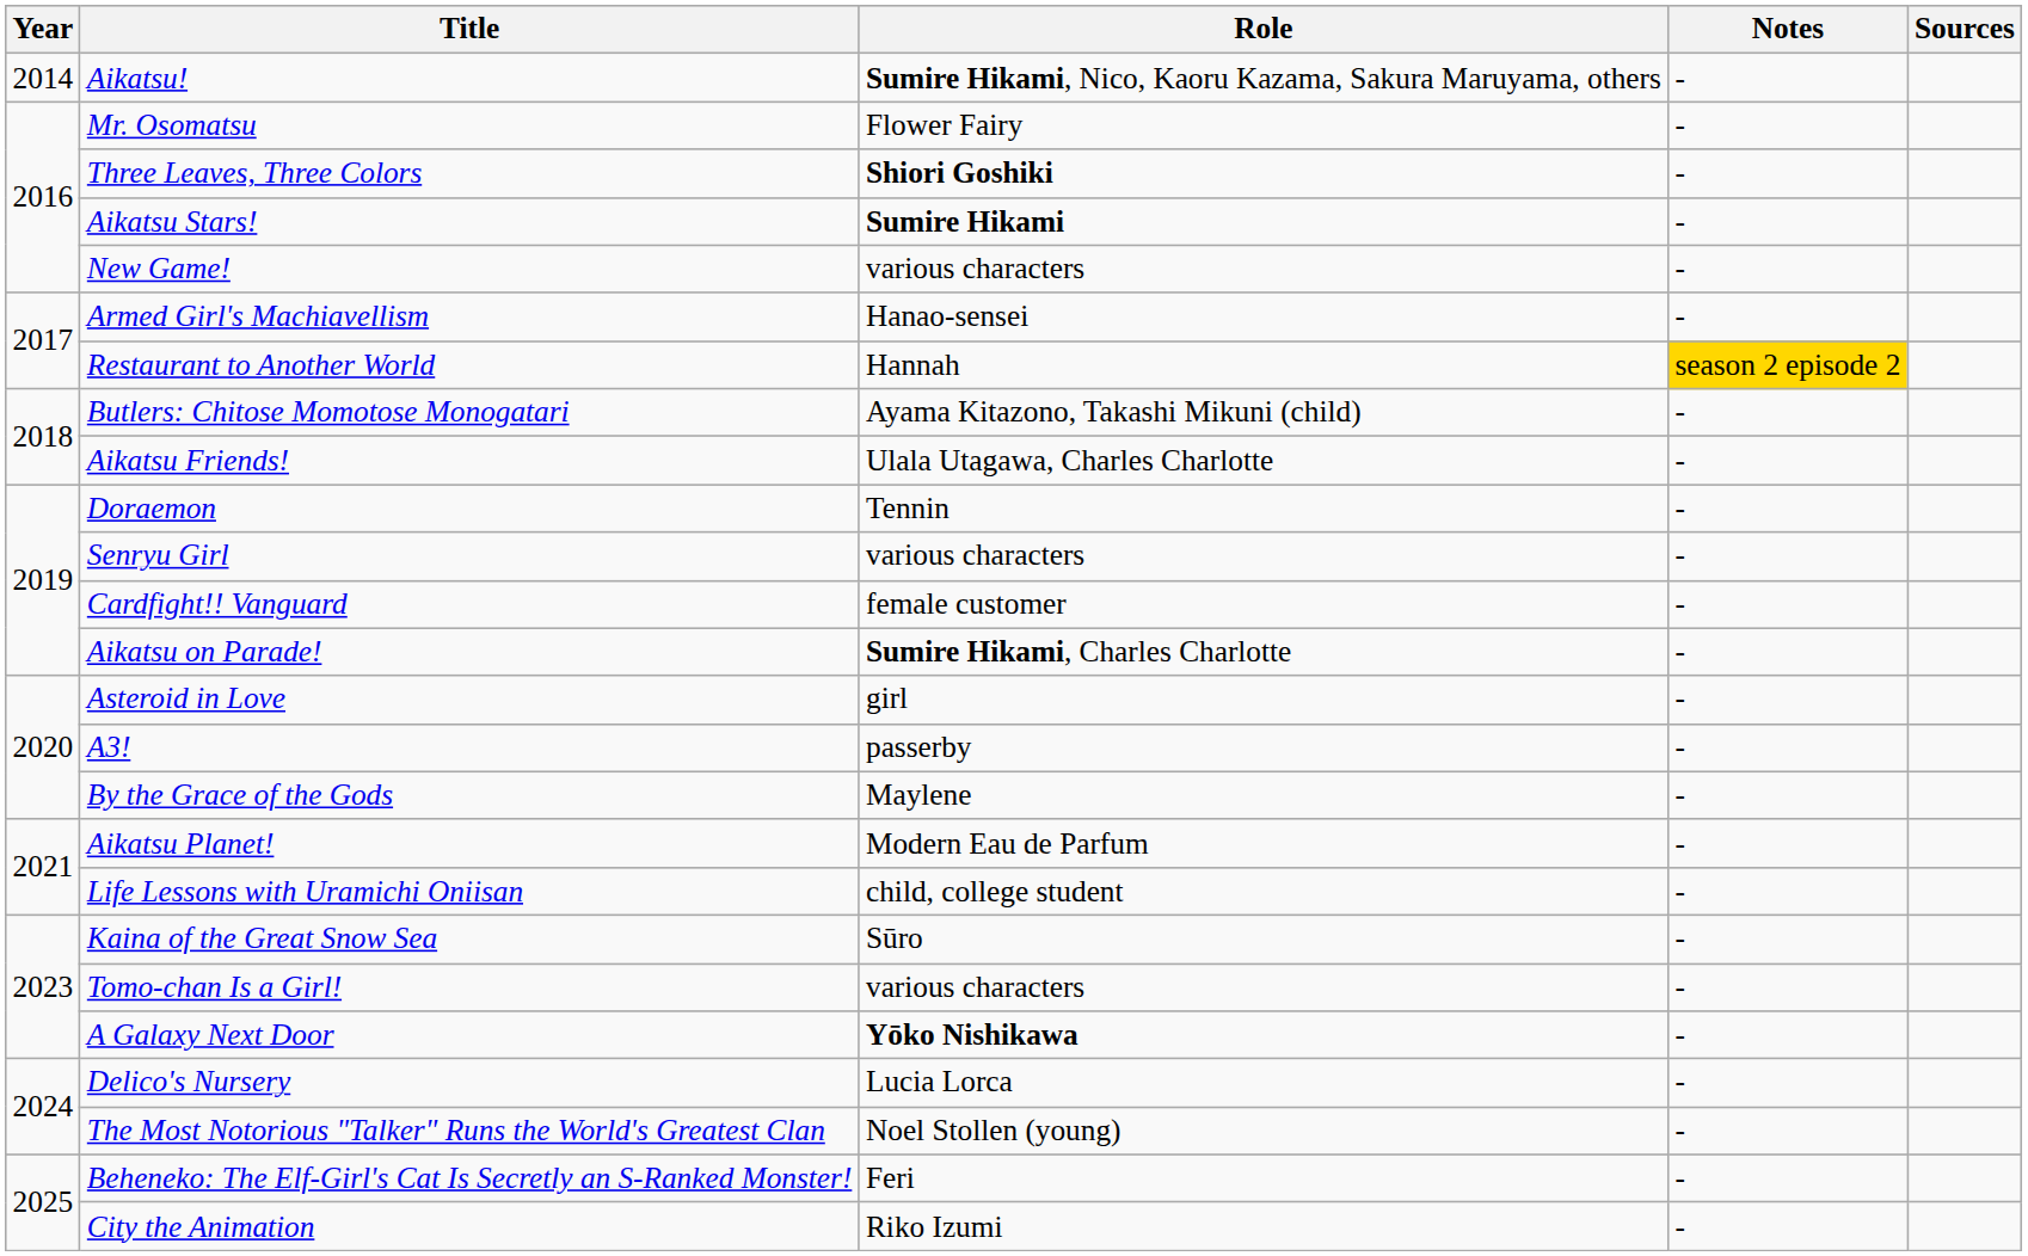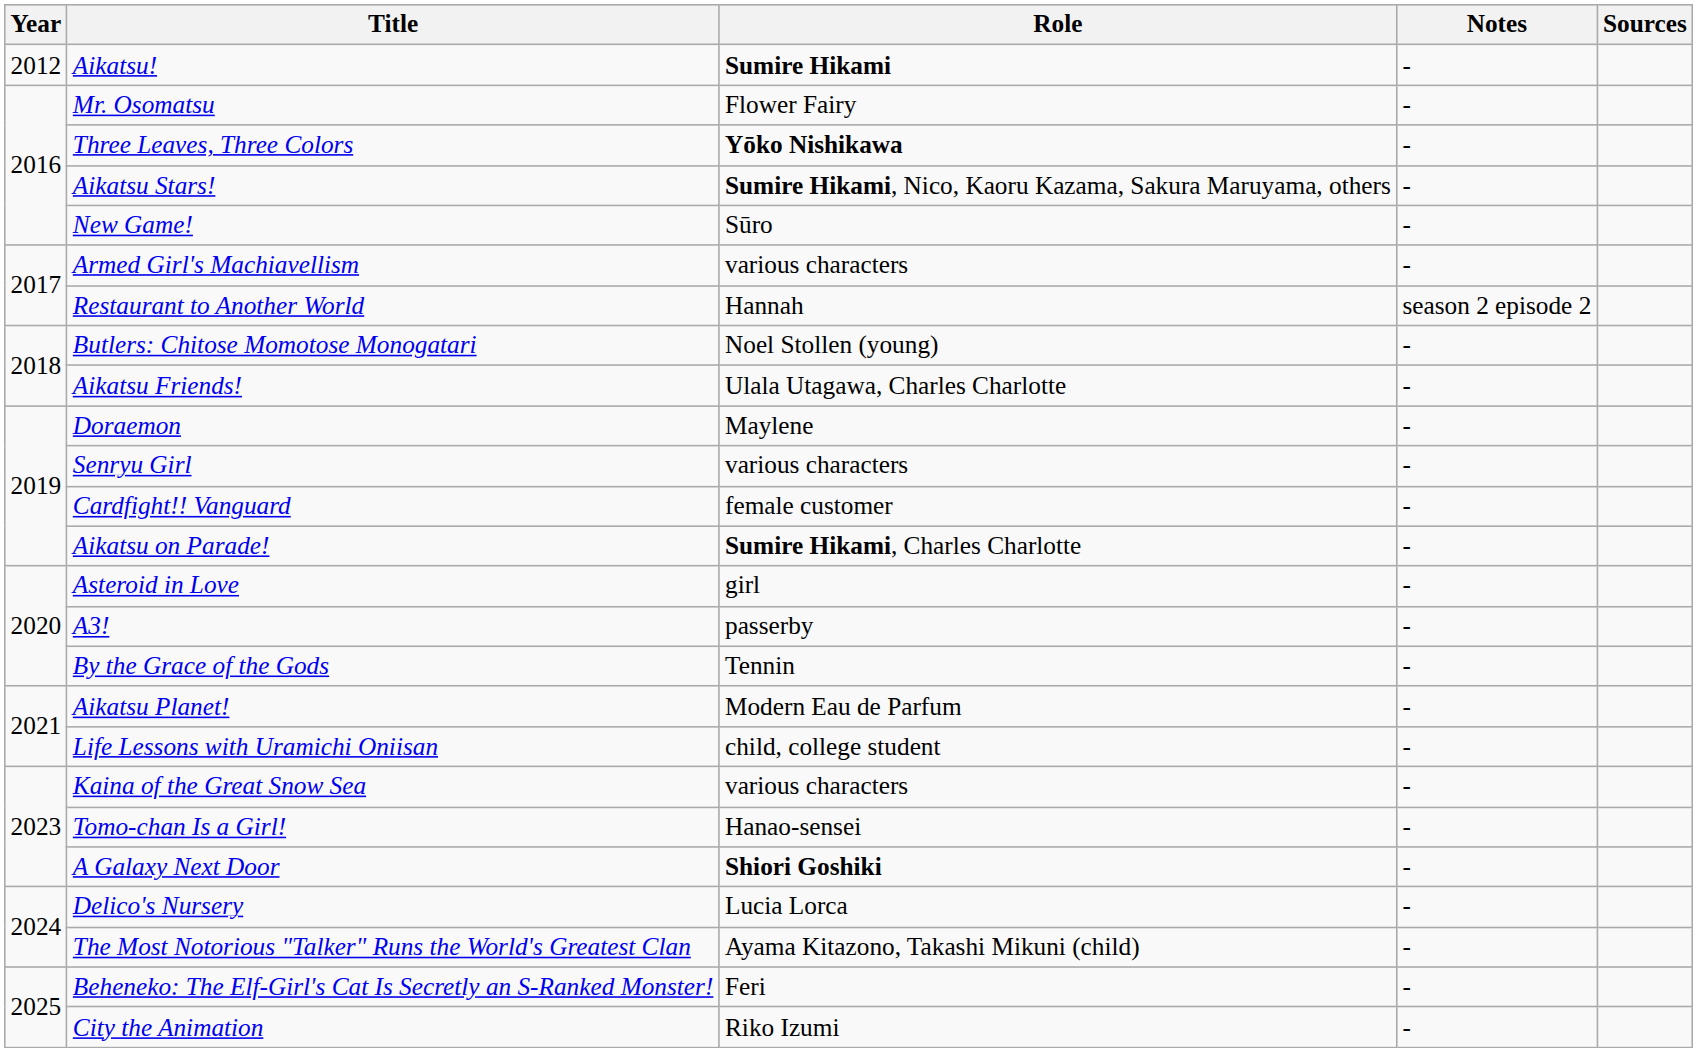Aikatsu! | Year: 2014 -> 2012
Aikatsu! | Role: Sumire Hikami, Nico, Kaoru Kazama, Sakura Maruyama, others -> Sumire Hikami
Three Leaves, Three Colors | Role: Shiori Goshiki -> Yōko Nishikawa
Aikatsu Stars! | Role: Sumire Hikami -> Sumire Hikami, Nico, Kaoru Kazama, Sakura Maruyama, others
New Game! | Role: various characters -> Sūro
Armed Girl's Machiavellism | Role: Hanao-sensei -> various characters
Restaurant to Another World | Notes: gold background -> no background
Butlers: Chitose Momotose Monogatari | Role: Ayama Kitazono, Takashi Mikuni (child) -> Noel Stollen (young)
Doraemon | Role: Tennin -> Maylene
By the Grace of the Gods | Role: Maylene -> Tennin
Kaina of the Great Snow Sea | Role: Sūro -> various characters
Tomo-chan Is a Girl! | Role: various characters -> Hanao-sensei
A Galaxy Next Door | Role: Yōko Nishikawa -> Shiori Goshiki
The Most Notorious "Talker" Runs the World's Greatest Clan | Role: Noel Stollen (young) -> Ayama Kitazono, Takashi Mikuni (child)
